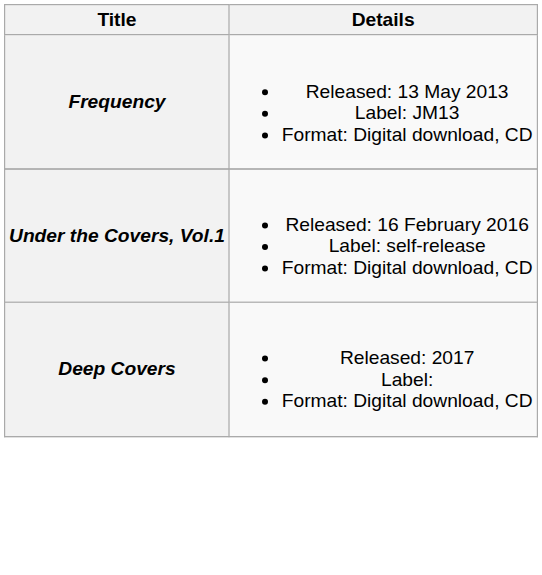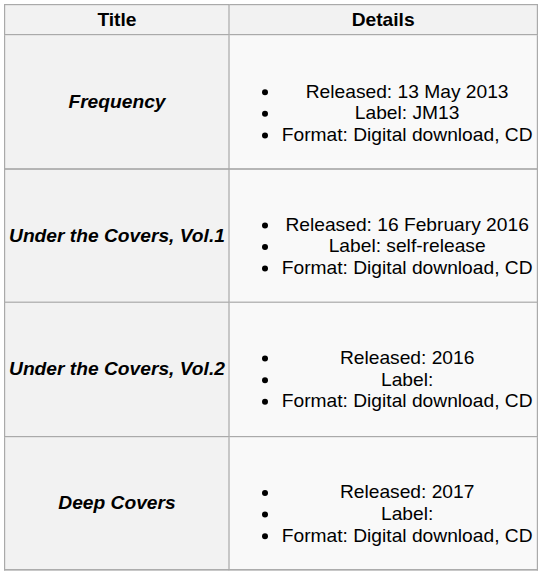+ row: Under the Covers, Vol.2 | Released: 2016 Label: Format: Digital download, CD
